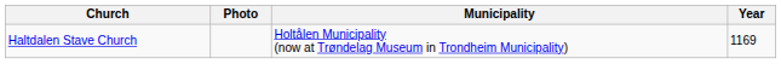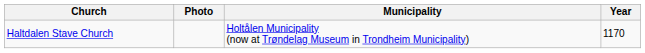Haltdalen Stave Church | Year: 1169 -> 1170
